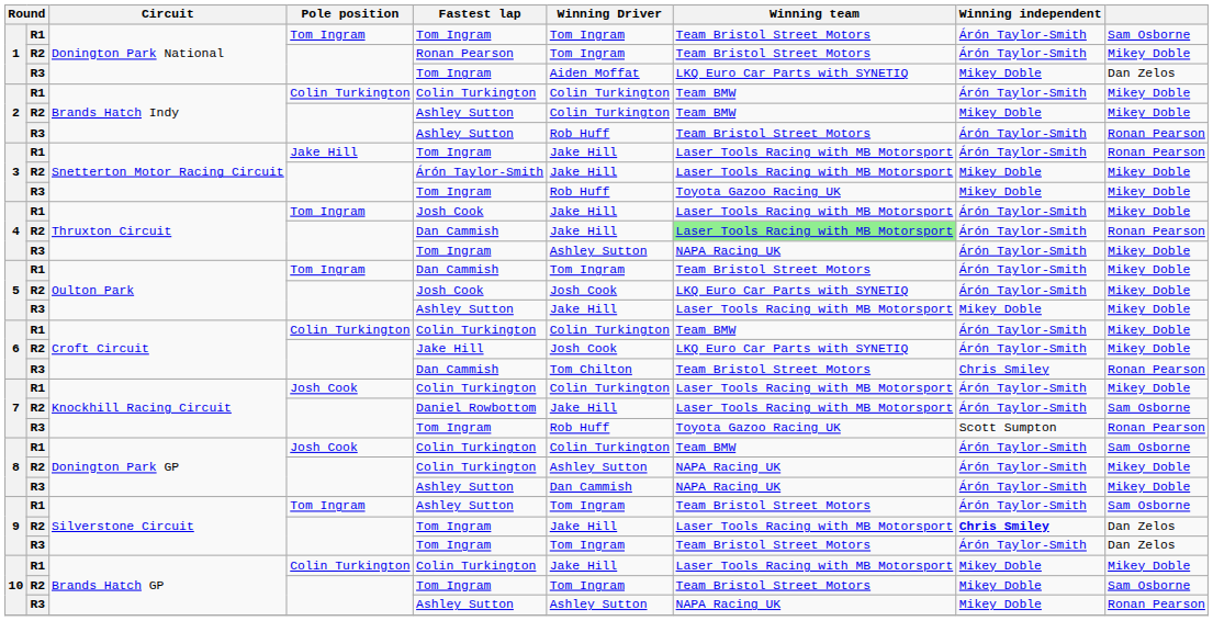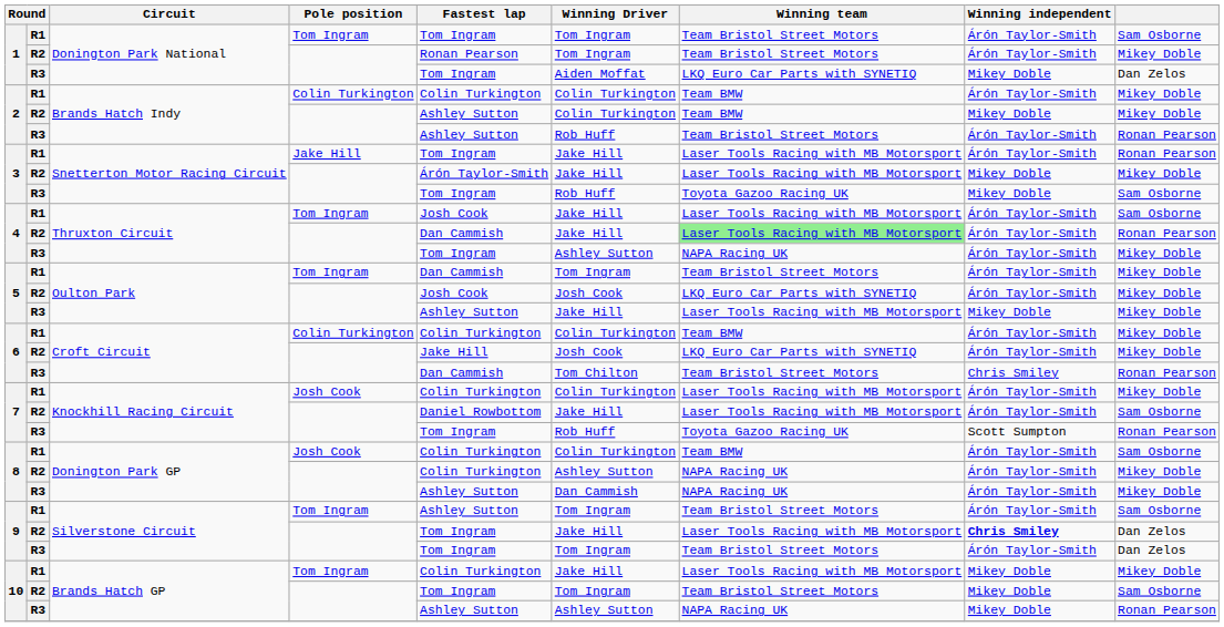3 / R3 | column 9: Mikey Doble -> Sam Osborne
4 / R1 | column 9: Mikey Doble -> Sam Osborne
10 / R1 | Pole position: Colin Turkington -> Tom Ingram
